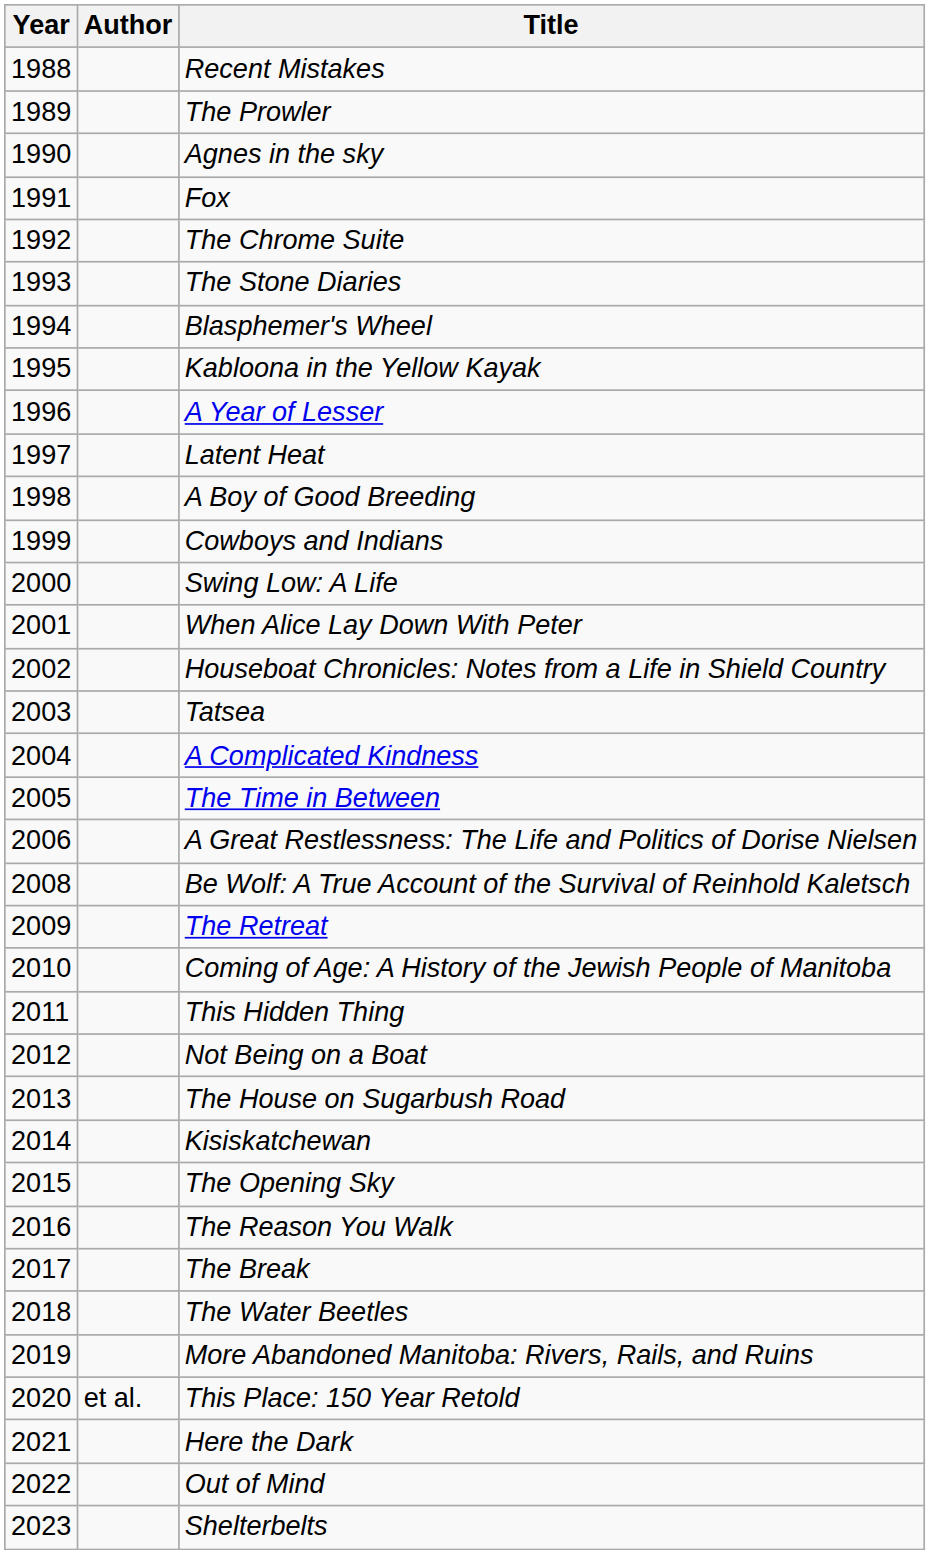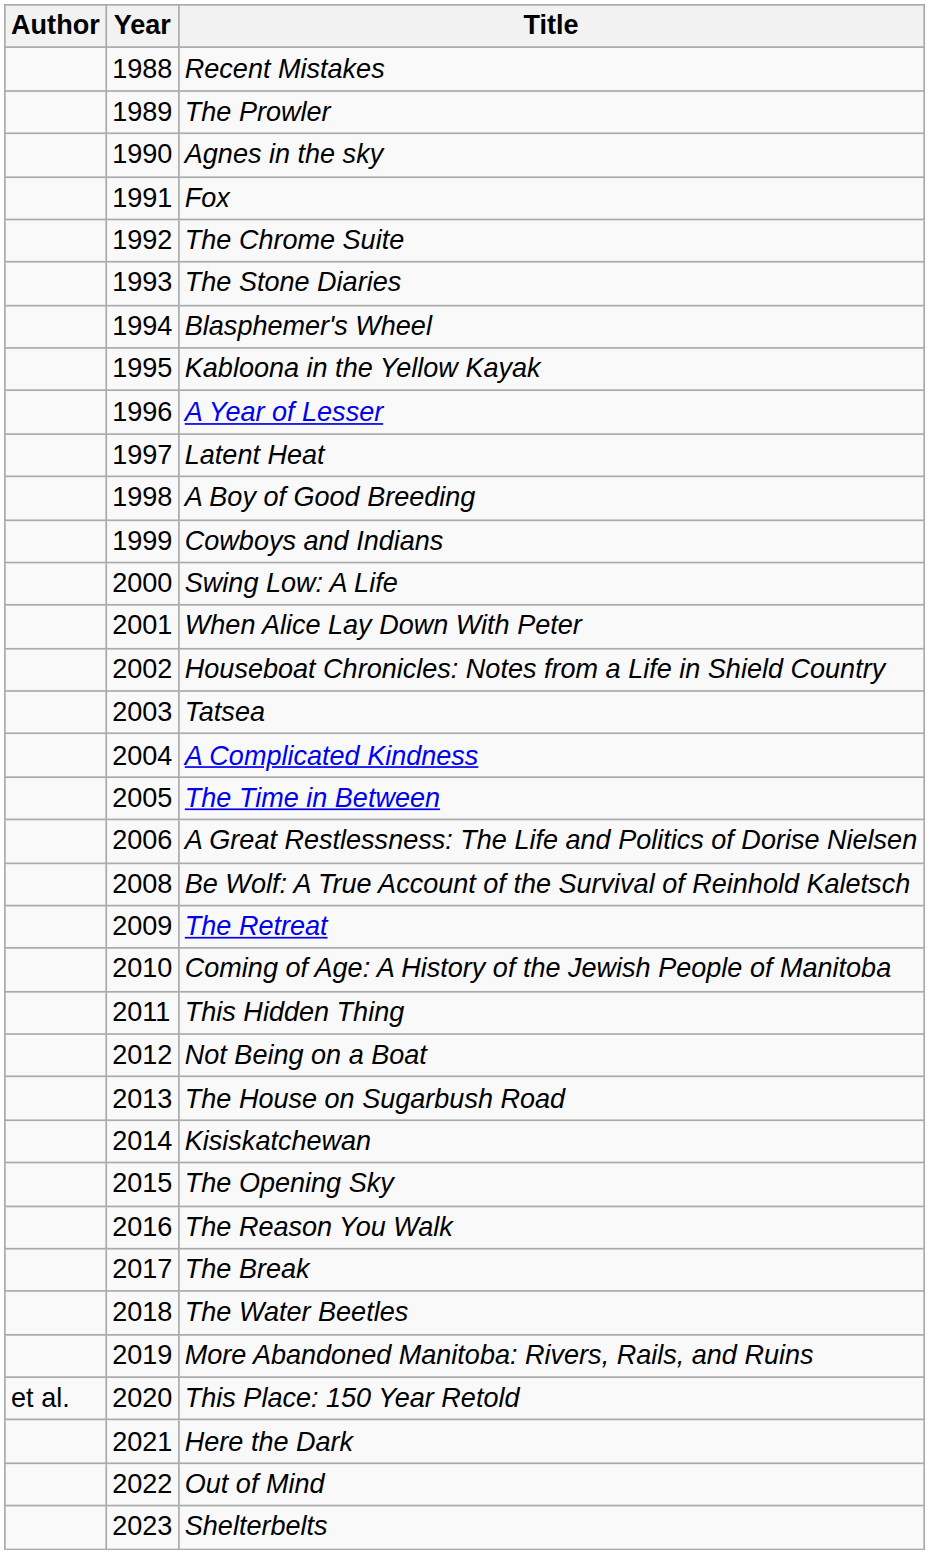columns swapped: Year <-> Author
